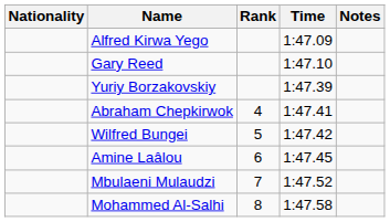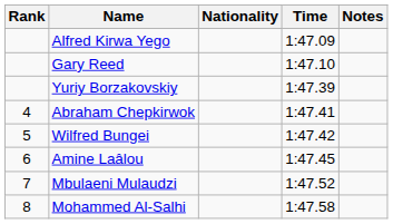columns swapped: Rank <-> Nationality
